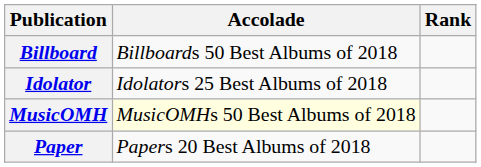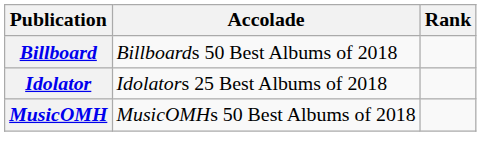MusicOMH | Accolade: lightyellow background -> no background
- row: Paper | Papers 20 Best Albums of 2018
